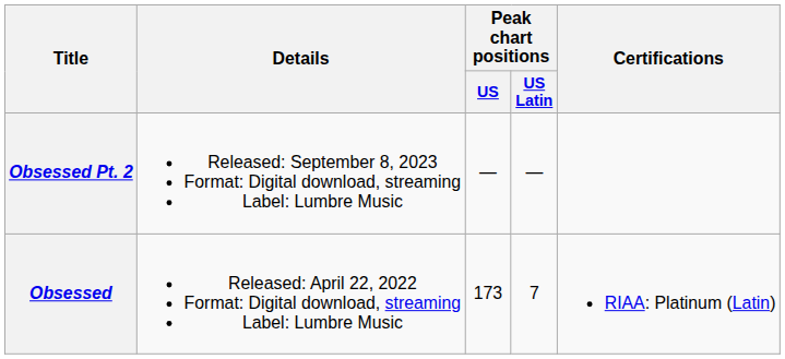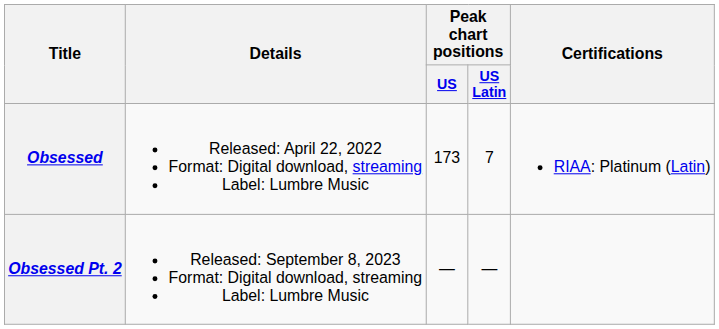rows swapped: Obsessed <-> Obsessed Pt. 2
